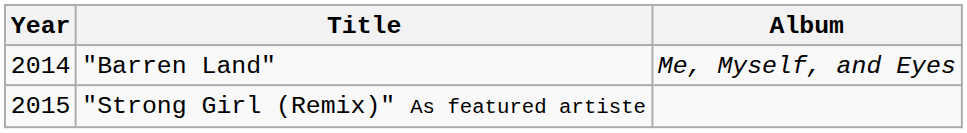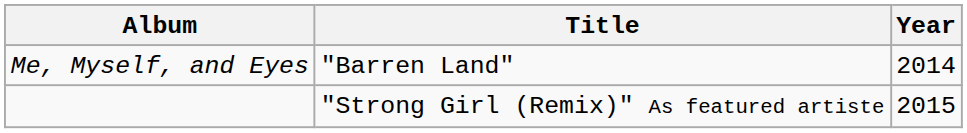columns swapped: Year <-> Album
